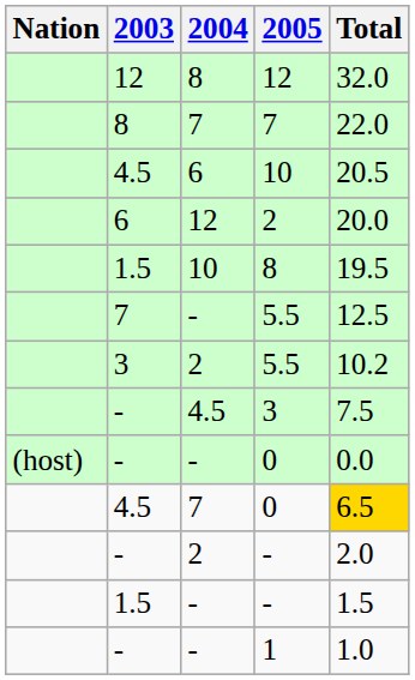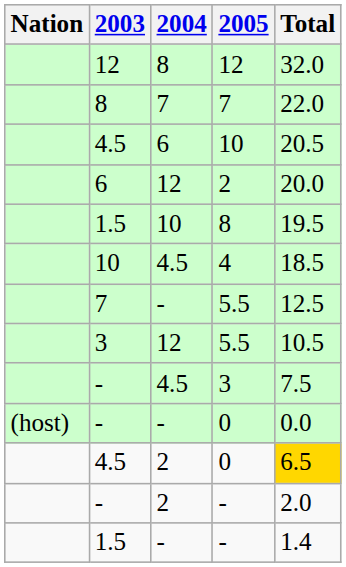+ row: 10 | 4.5 | 4 | 18.5
3 / 5.5 | 2004: 2 -> 12
3 / 5.5 | Total: 10.2 -> 10.5
4.5 / 0 | 2004: 7 -> 2
1.5 / - | Total: 1.5 -> 1.4
- row: - | - | 1 | 1.0
